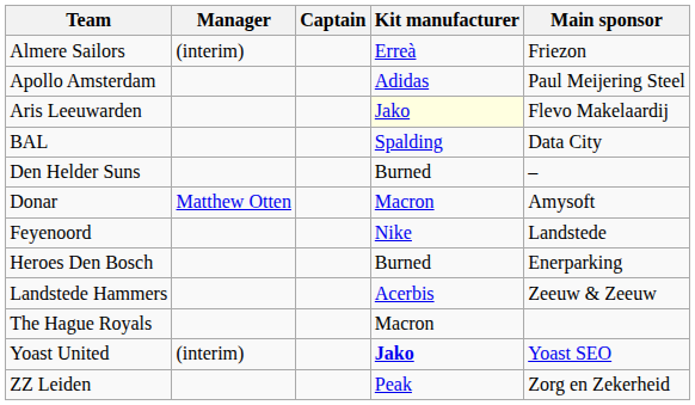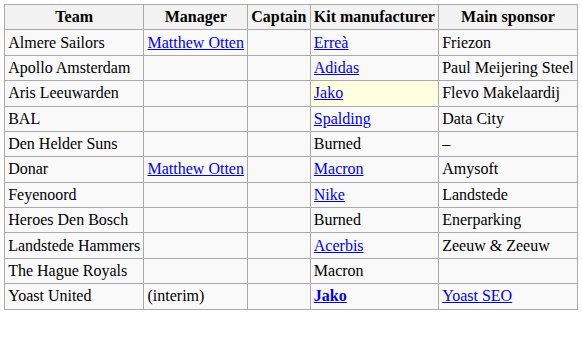Almere Sailors | Manager: (interim) -> Matthew Otten
- row: ZZ Leiden | Peak | Zorg en Zekerheid
